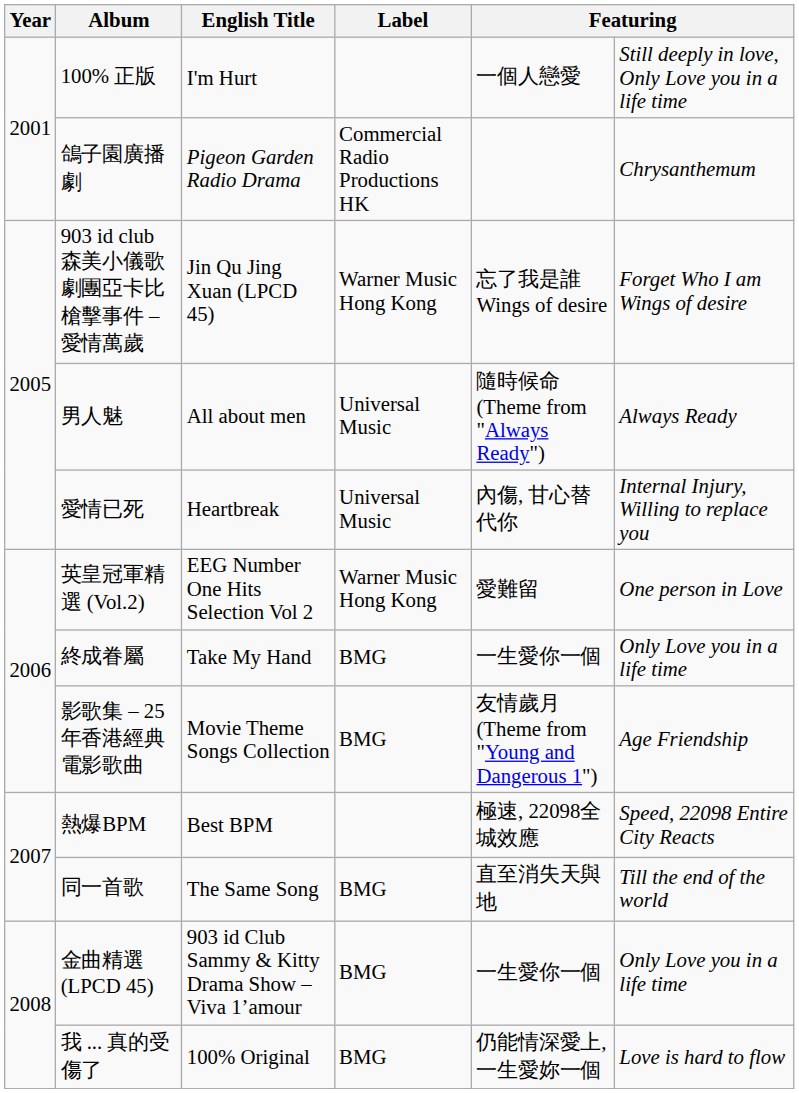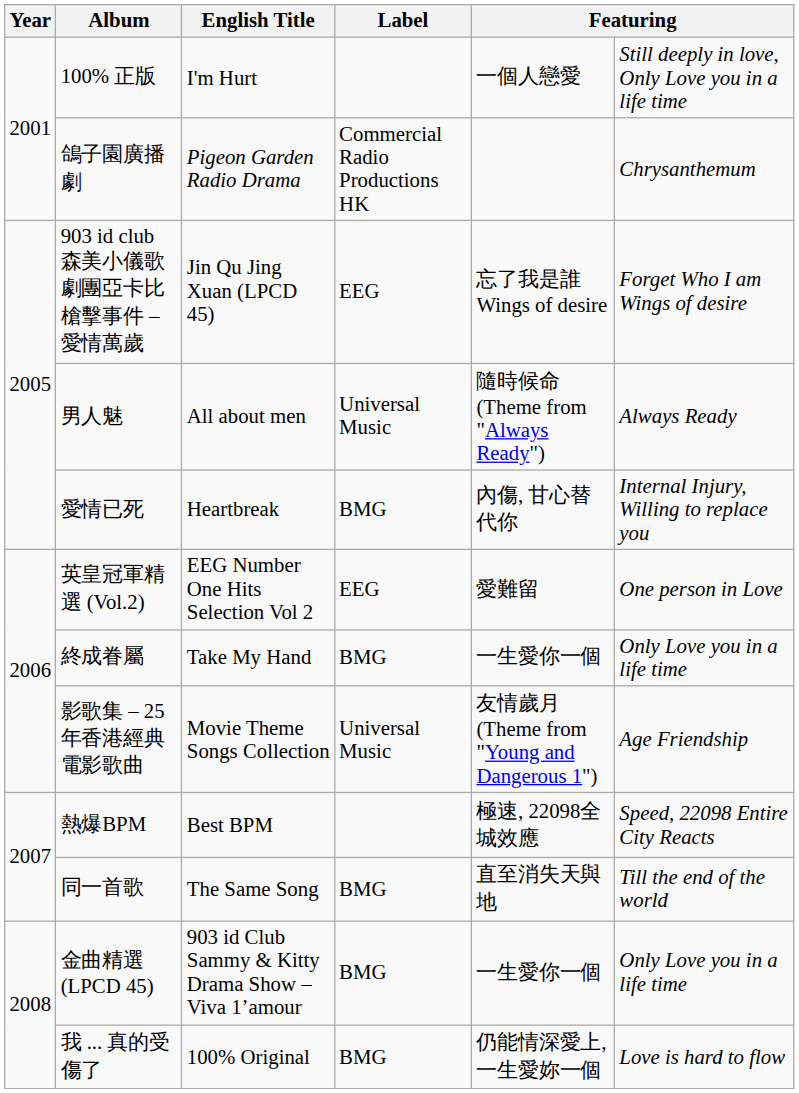903 id club 森美小儀歌劇團亞卡比槍擊事件 – 愛情萬歲 | Label: Warner Music Hong Kong -> EEG
愛情已死 | Label: Universal Music -> BMG
英皇冠軍精選 (Vol.2) | Label: Warner Music Hong Kong -> EEG
影歌集 – 25年香港經典電影歌曲 | Label: BMG -> Universal Music
